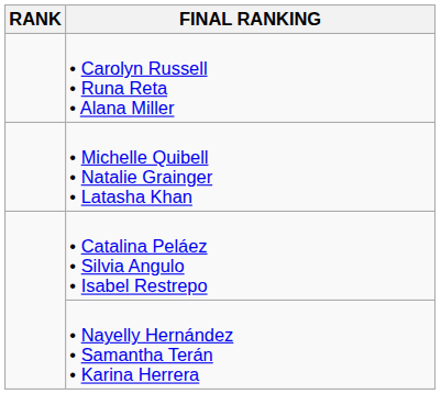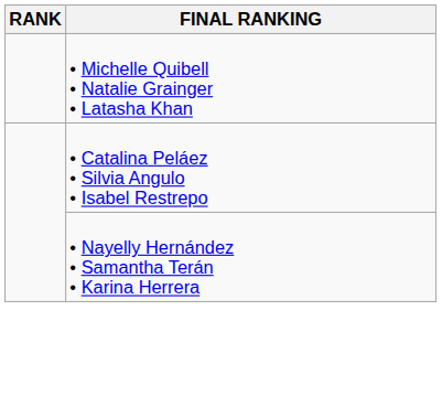- row: • Carolyn Russell • Runa Reta • Alana Miller
